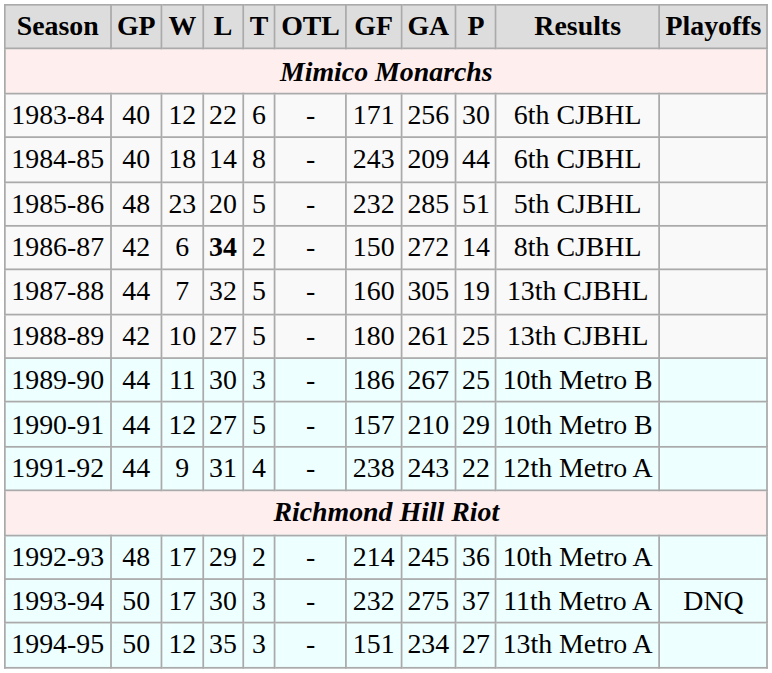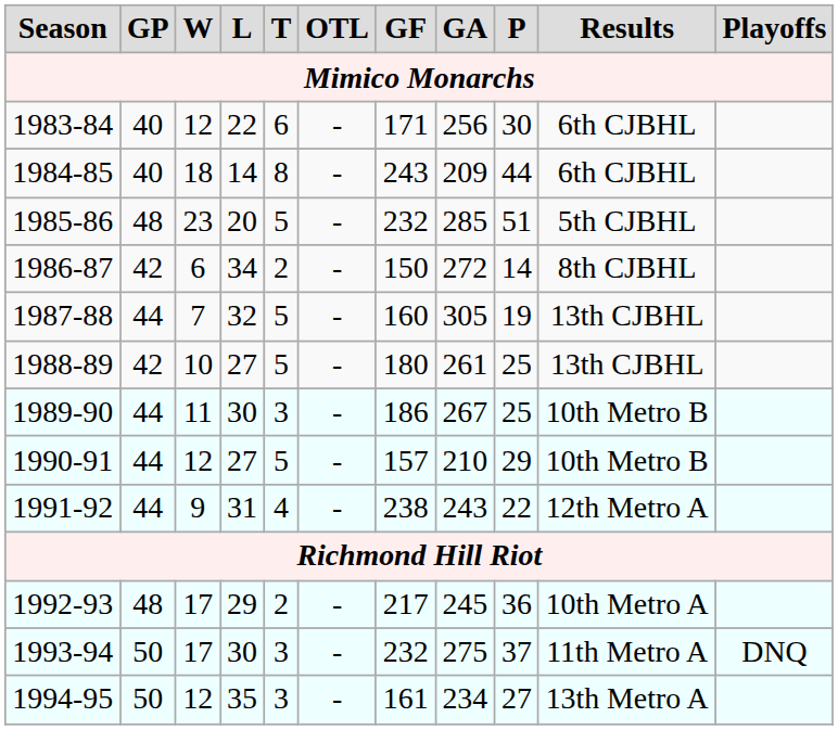1986-87 | L: bold -> normal
1992-93 | GF: 214 -> 217
1994-95 | GF: 151 -> 161
